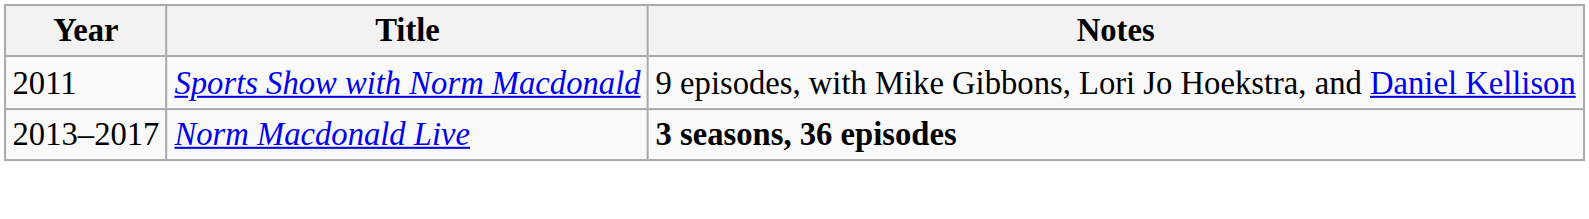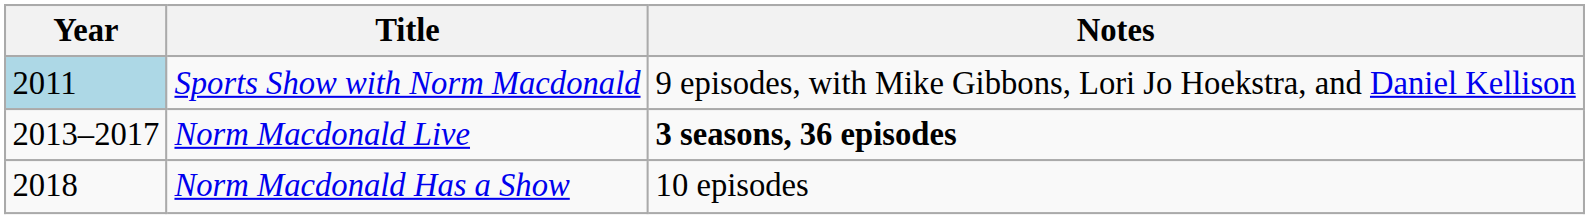Sports Show with Norm Macdonald | Year: no background -> lightblue background
+ row: 2018 | Norm Macdonald Has a Show | 10 episodes
